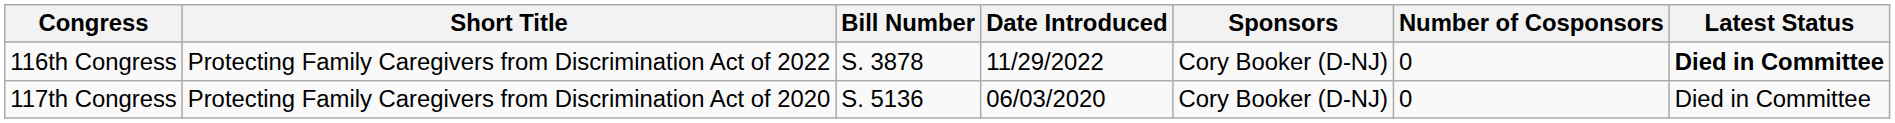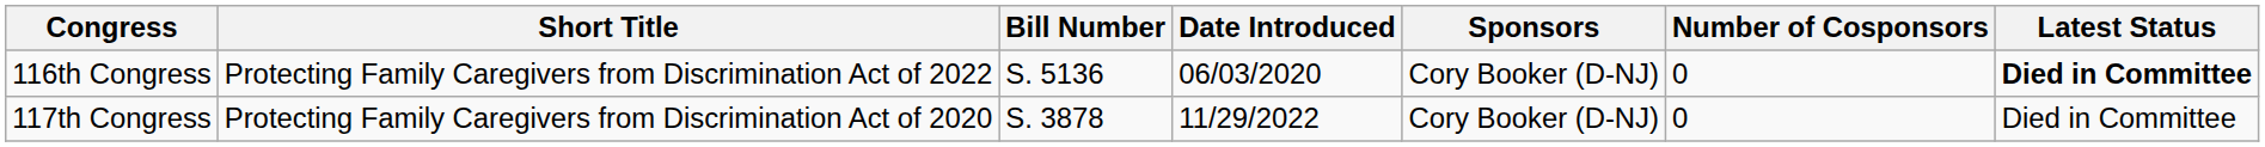116th Congress | Bill Number: S. 3878 -> S. 5136
116th Congress | Date Introduced: 11/29/2022 -> 06/03/2020
117th Congress | Bill Number: S. 5136 -> S. 3878
117th Congress | Date Introduced: 06/03/2020 -> 11/29/2022
